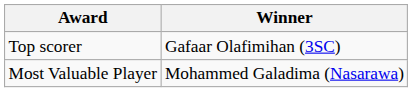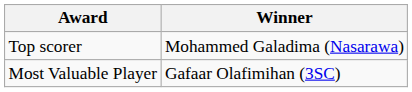Top scorer | column 2: Gafaar Olafimihan (3SC) -> Mohammed Galadima (Nasarawa)
Most Valuable Player | column 2: Mohammed Galadima (Nasarawa) -> Gafaar Olafimihan (3SC)
